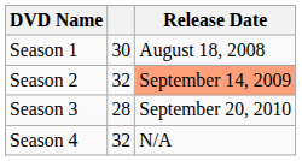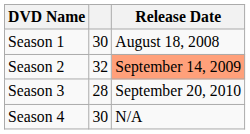Season 4 | column 2: 32 -> 30
